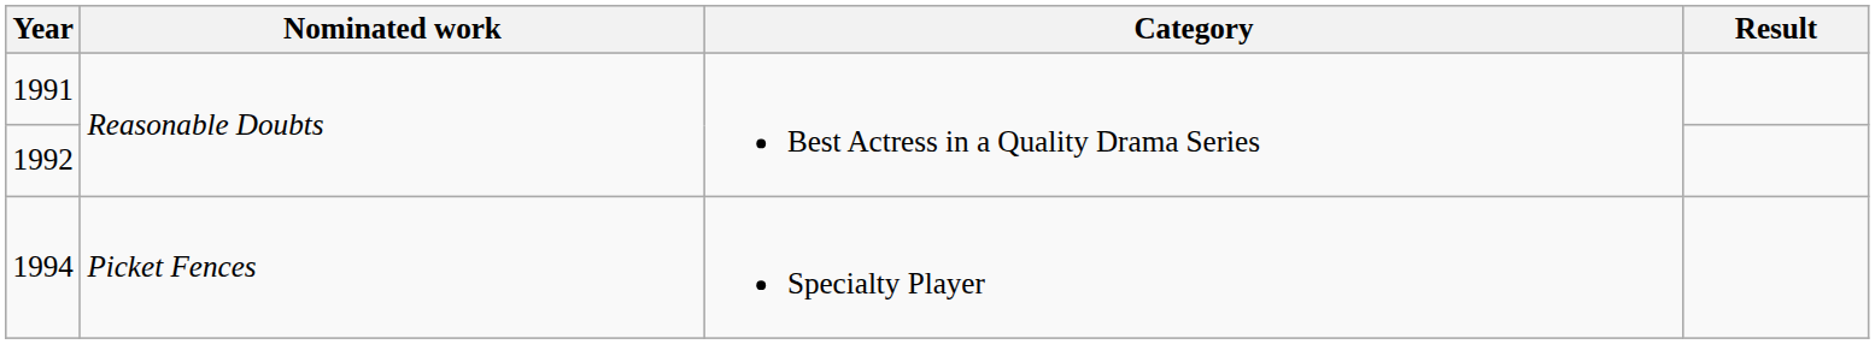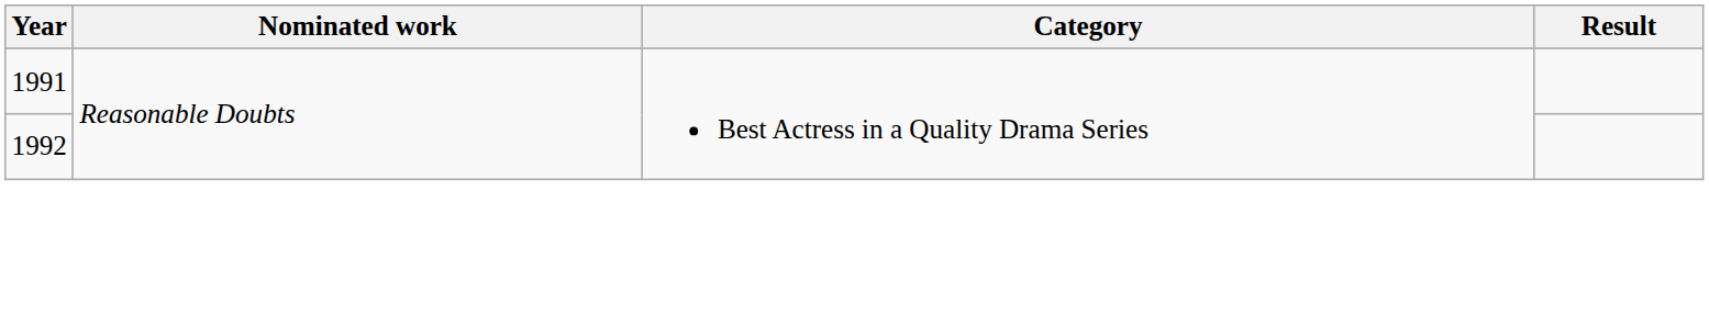- row: 1994 | Picket Fences | Specialty Player
